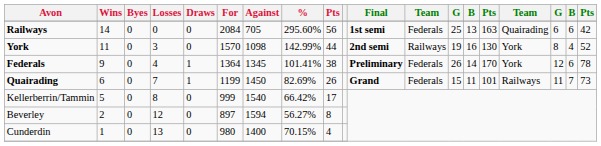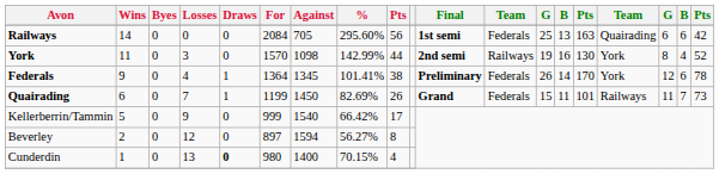Kellerberrin/Tammin | Losses: 8 -> 9
Cunderdin | Draws: normal -> bold
